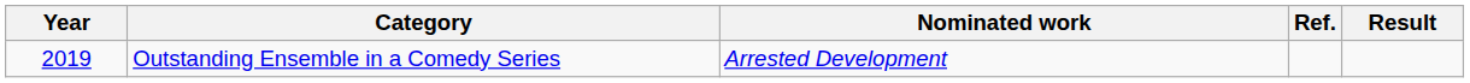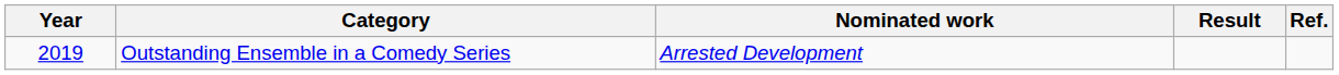columns swapped: Result <-> Ref.
